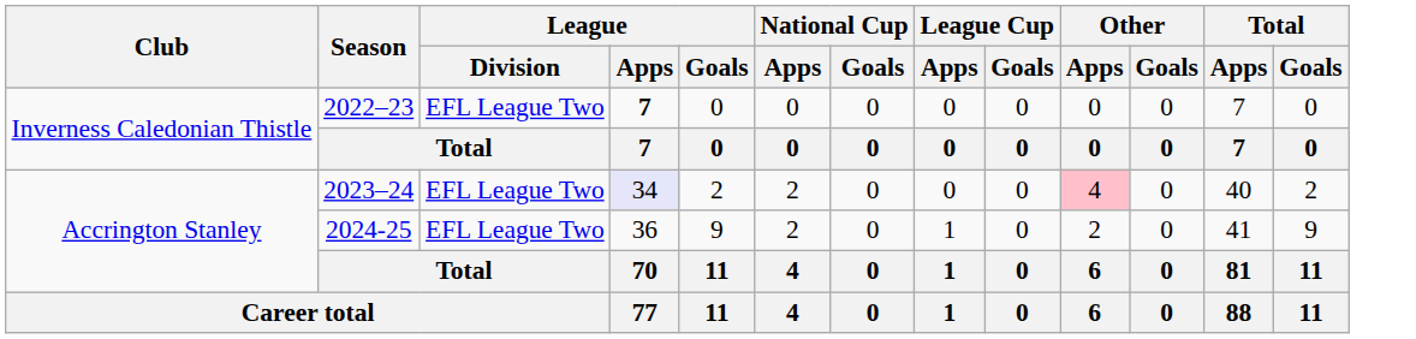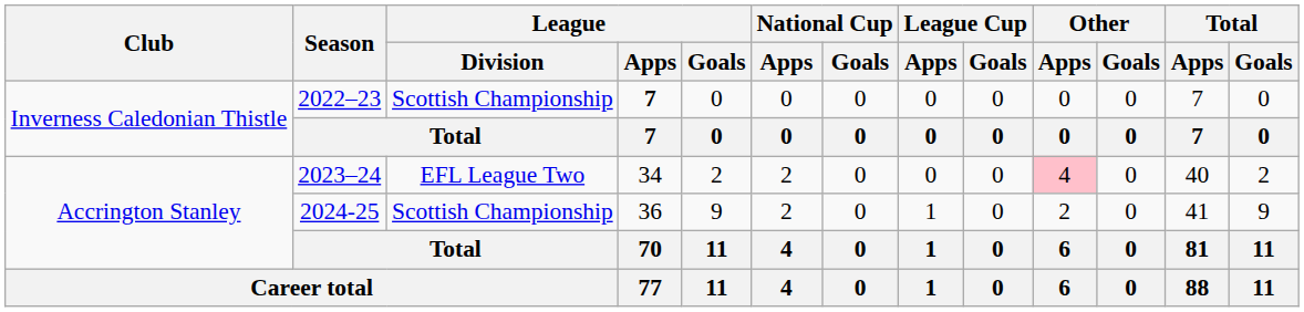2022–23 | League / Division: EFL League Two -> Scottish Championship
2023–24 | League / Apps: lavender background -> no background
2024-25 | League / Division: EFL League Two -> Scottish Championship
